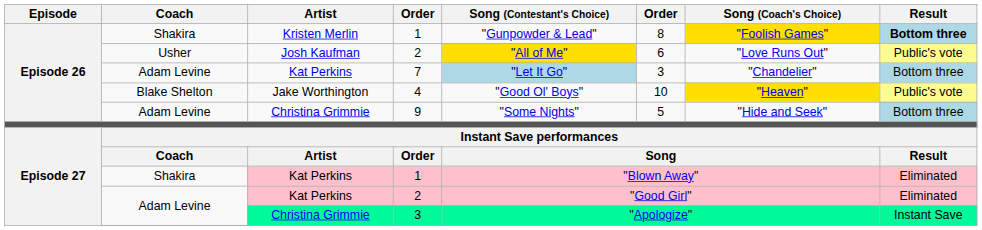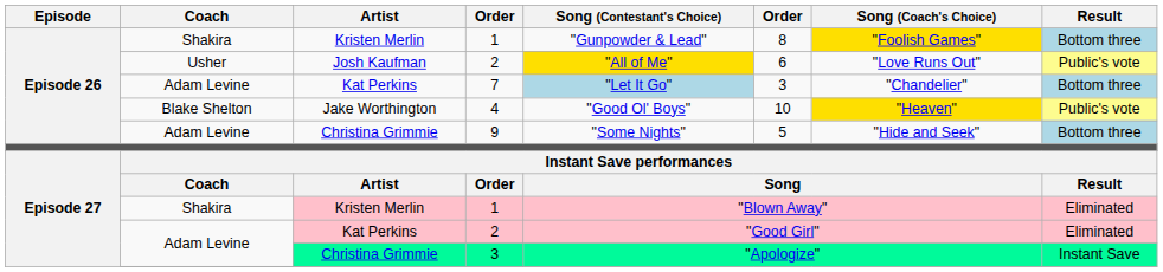Episode 26 / 1 | Result: bold -> normal
Episode 27 / 1 | Artist: Kat Perkins -> Kristen Merlin
